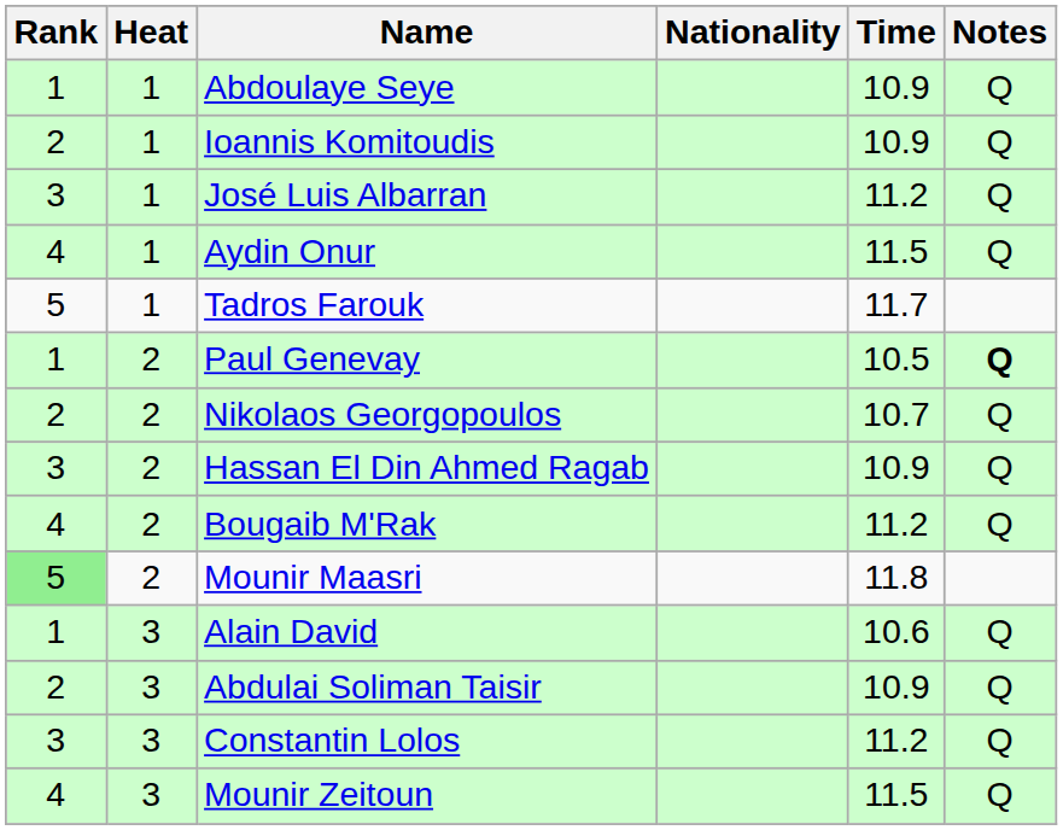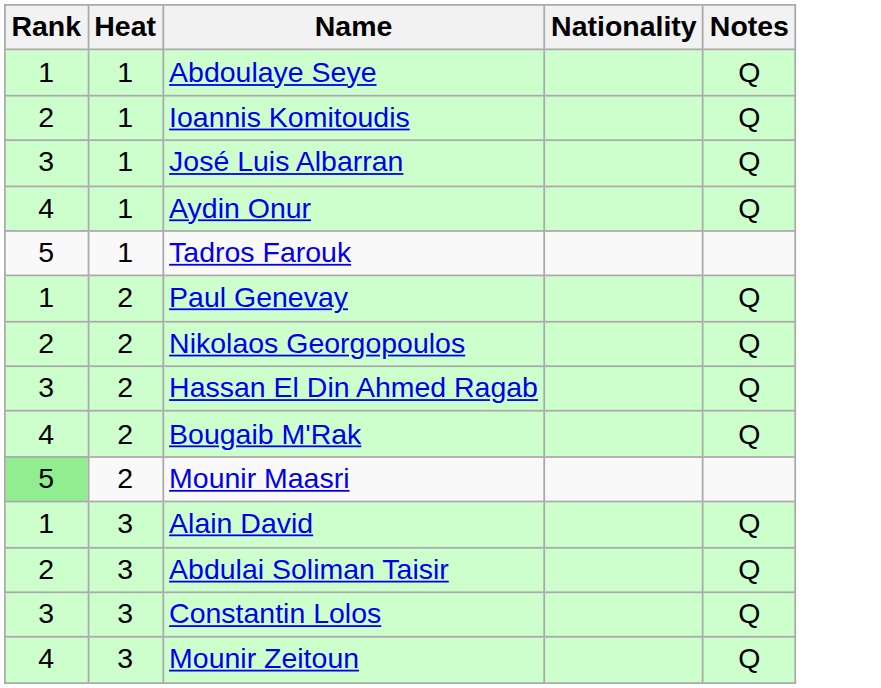- column: Time | 10.9 | 10.9 | 11.2 | 11.5 | 11.7 | 10.5 | 10.7 | 10.9 | 11.2 | 11.8 | 10.6 | 10.9 | 11.2 | 11.5
Paul Genevay | Notes: bold -> normal
